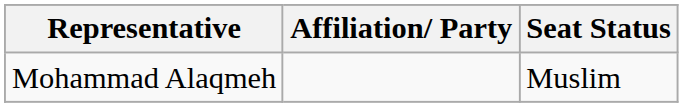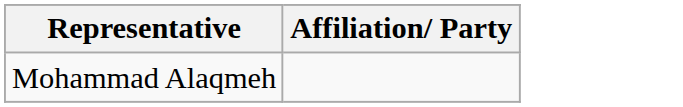- column: Seat Status | Muslim
